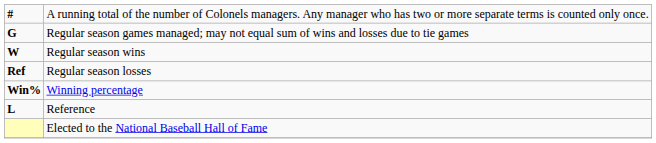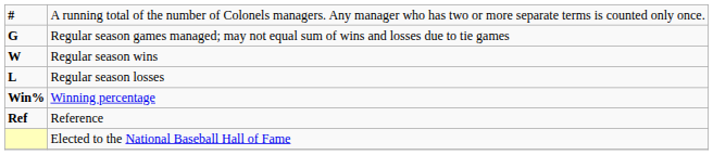Regular season losses | column 1: Ref -> L
Reference | column 1: L -> Ref
